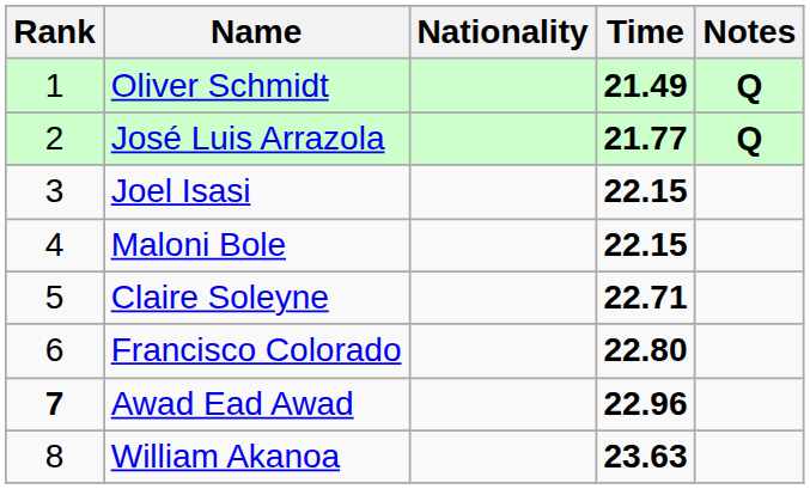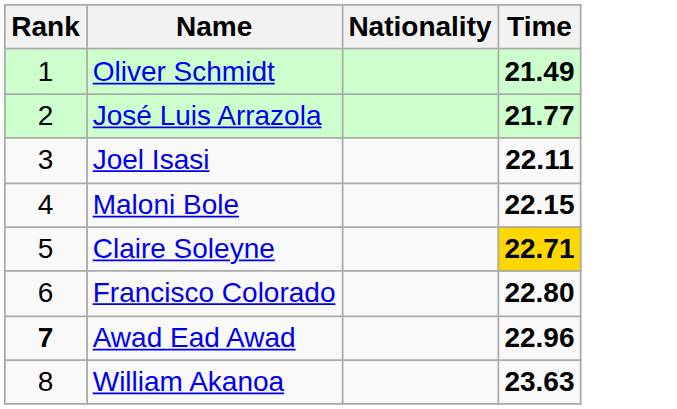- column: Notes | Q | Q
Joel Isasi | Time: 22.15 -> 22.11
Claire Soleyne | Time: no background -> gold background
